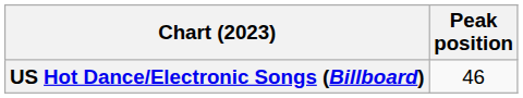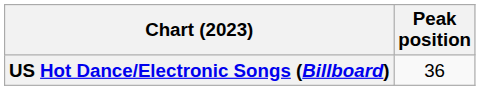US Hot Dance/Electronic Songs (Billboard) | Peak position: 46 -> 36
